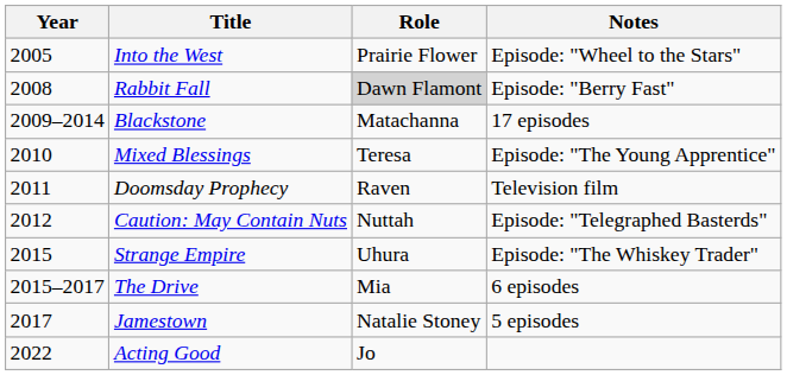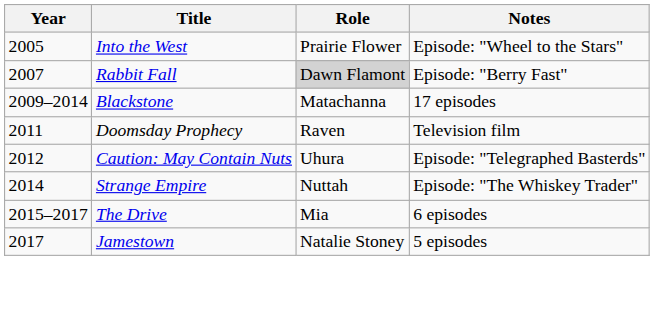Rabbit Fall | Year: 2008 -> 2007
- row: 2010 | Mixed Blessings | Teresa | Episode: "The Young Apprentice"
Caution: May Contain Nuts | Role: Nuttah -> Uhura
Strange Empire | Year: 2015 -> 2014
Strange Empire | Role: Uhura -> Nuttah
- row: 2022 | Acting Good | Jo
